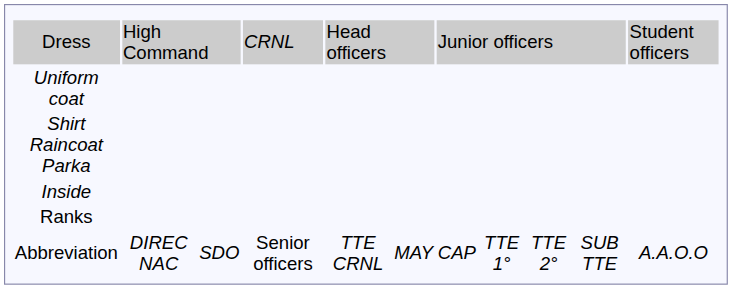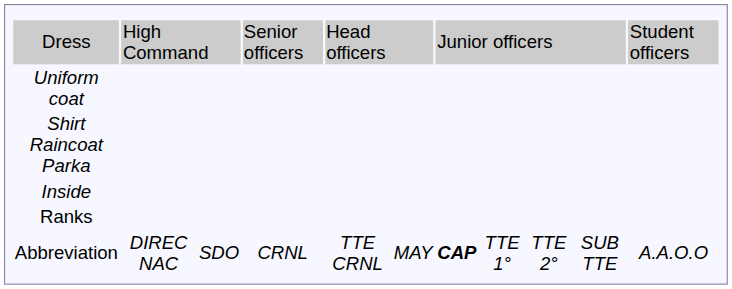Dress | column 4: CRNL -> Senior officers
Abbreviation | column 4: Senior officers -> CRNL
Abbreviation | column 7: normal -> bold
